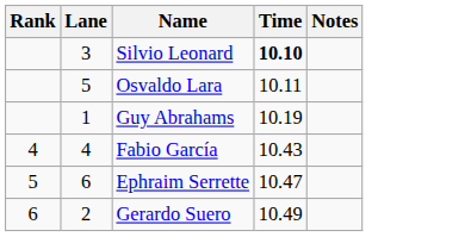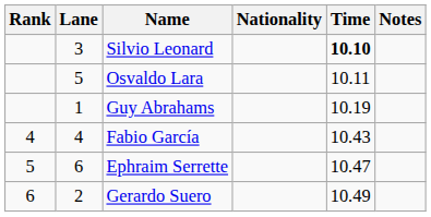+ column: Nationality
